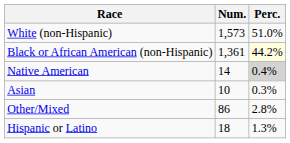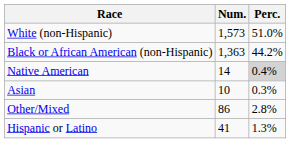Black or African American (non-Hispanic) | Num.: 1,361 -> 1,363
Black or African American (non-Hispanic) | Perc.: lightyellow background -> no background
Hispanic or Latino | Num.: 18 -> 41
